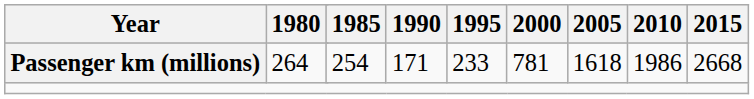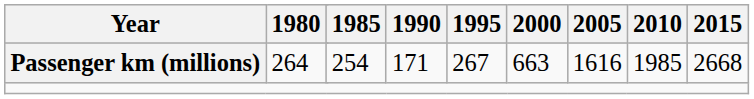Passenger km (millions) | 1995: 233 -> 267
Passenger km (millions) | 2000: 781 -> 663
Passenger km (millions) | 2005: 1618 -> 1616
Passenger km (millions) | 2010: 1986 -> 1985
